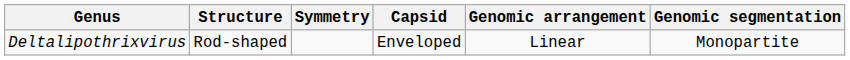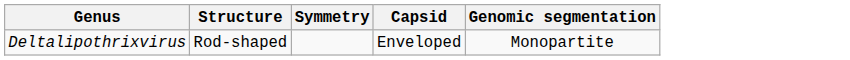- column: Genomic arrangement | Linear
